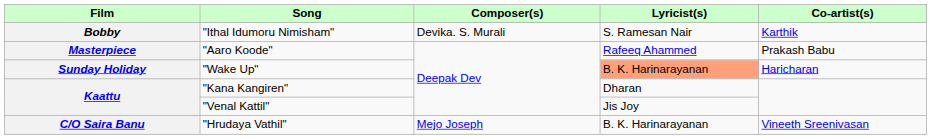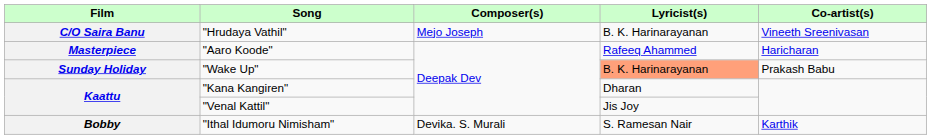rows swapped: "Hrudaya Vathil" <-> "Ithal Idumoru Nimisham"
"Aaro Koode" | Co-artist(s): Prakash Babu -> Haricharan
"Wake Up" | Co-artist(s): Haricharan -> Prakash Babu
